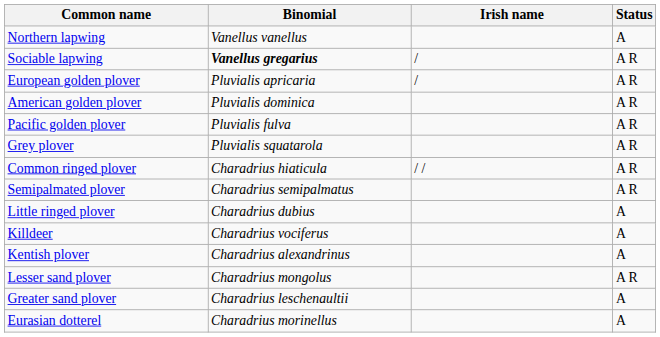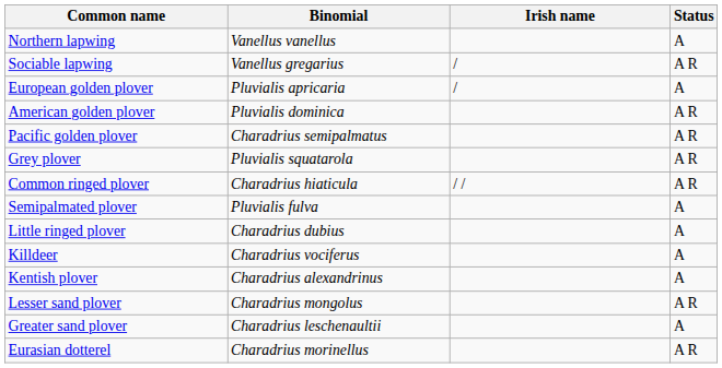Sociable lapwing | Binomial: bold -> normal
European golden plover | Status: A R -> A
Pacific golden plover | Binomial: Pluvialis fulva -> Charadrius semipalmatus
Semipalmated plover | Binomial: Charadrius semipalmatus -> Pluvialis fulva
Semipalmated plover | Status: A R -> A
Eurasian dotterel | Status: A -> A R
